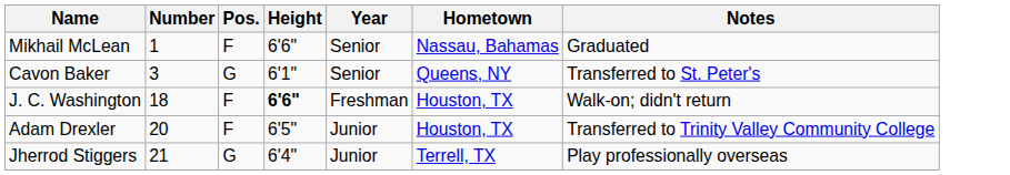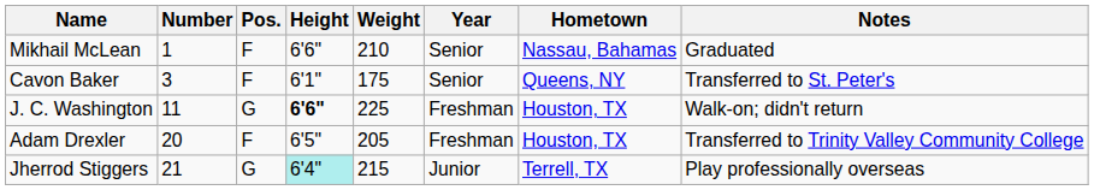+ column: Weight | 210 | 175 | 225 | 205 | 215
Cavon Baker | Pos.: G -> F
J. C. Washington | Number: 18 -> 11
J. C. Washington | Pos.: F -> G
Adam Drexler | Year: Junior -> Freshman
Jherrod Stiggers | Height: no background -> paleturquoise background
